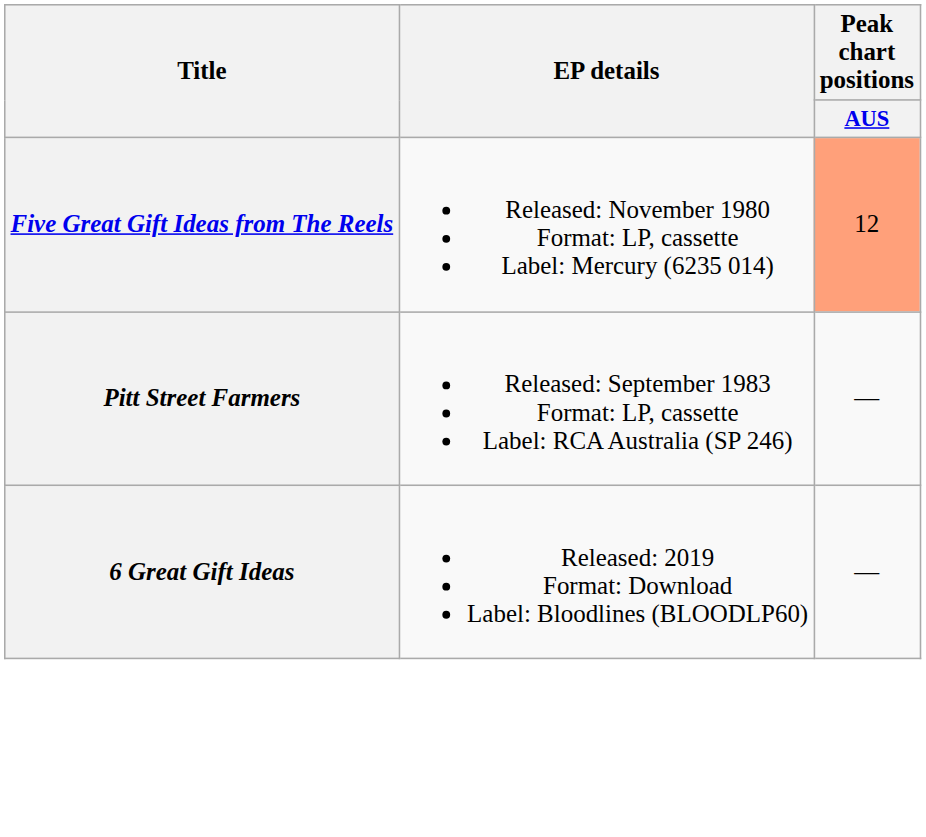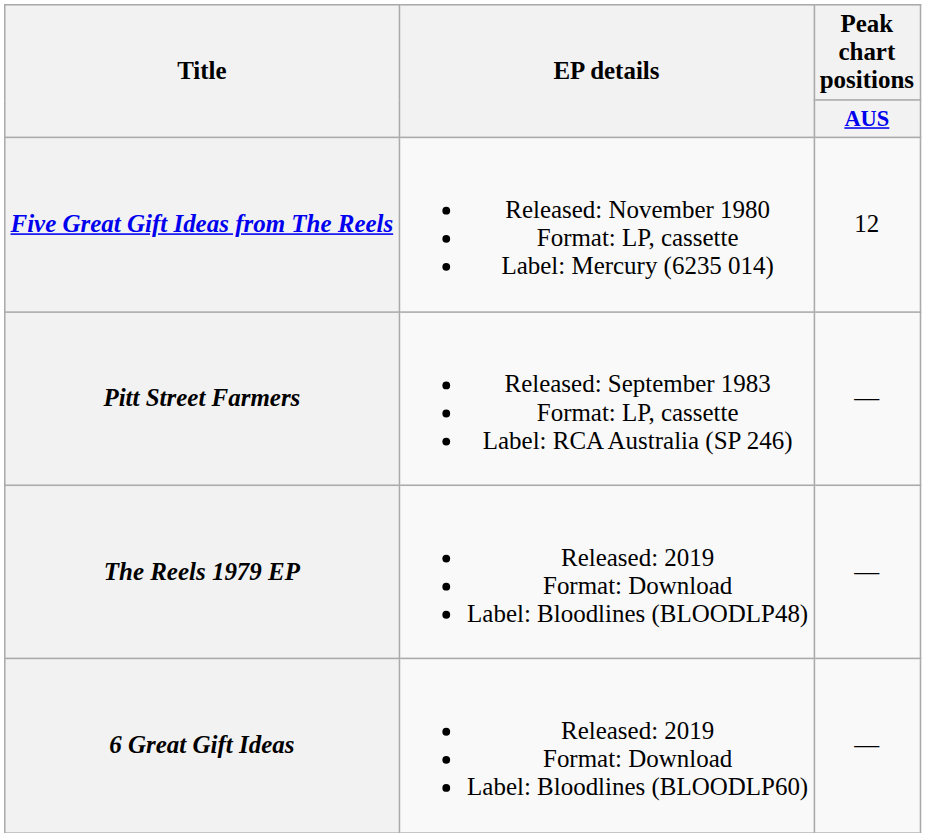Five Great Gift Ideas from The Reels | Peak chart positions / AUS: lightsalmon background -> no background
+ row: The Reels 1979 EP | Released: 2019 Format: Download Label: Bloodlines (BLOODLP48) | —
